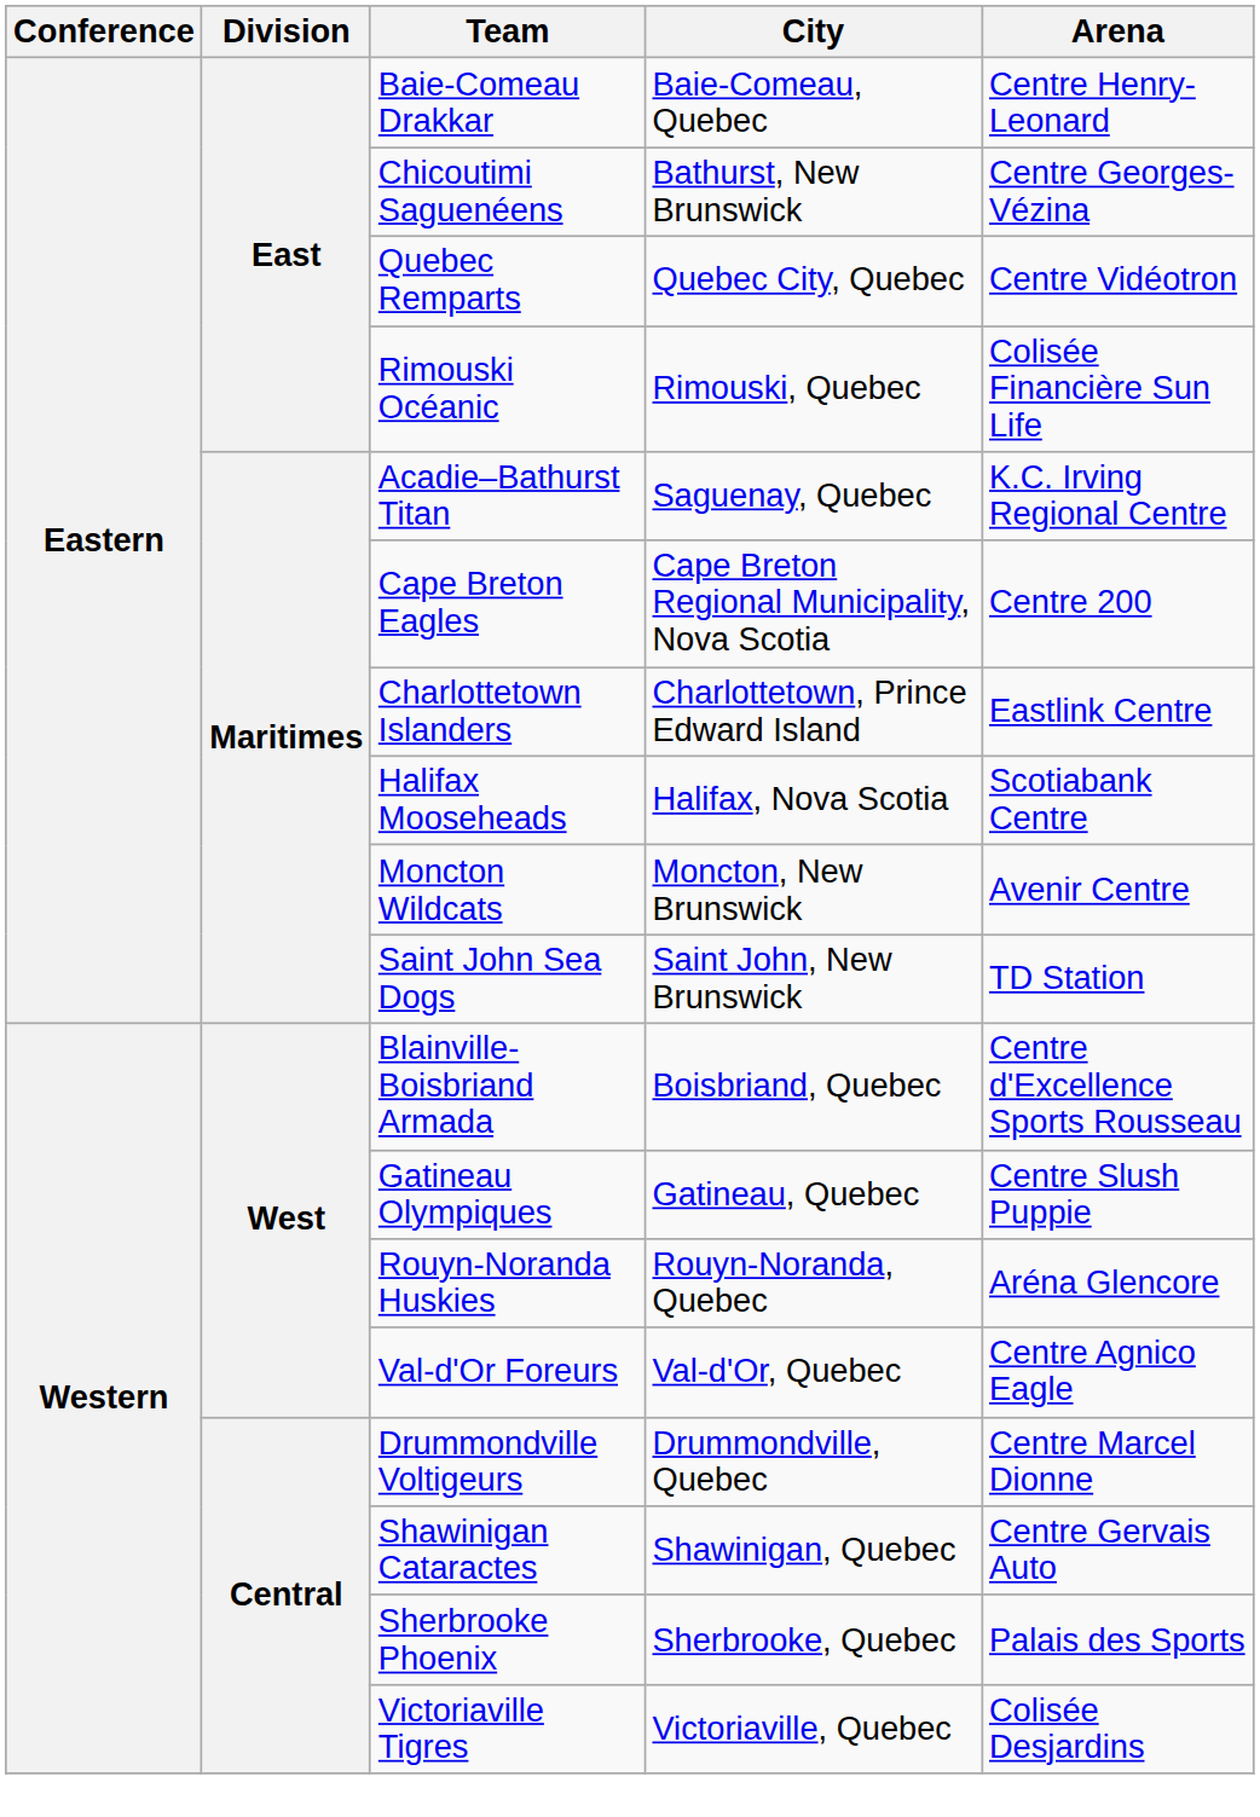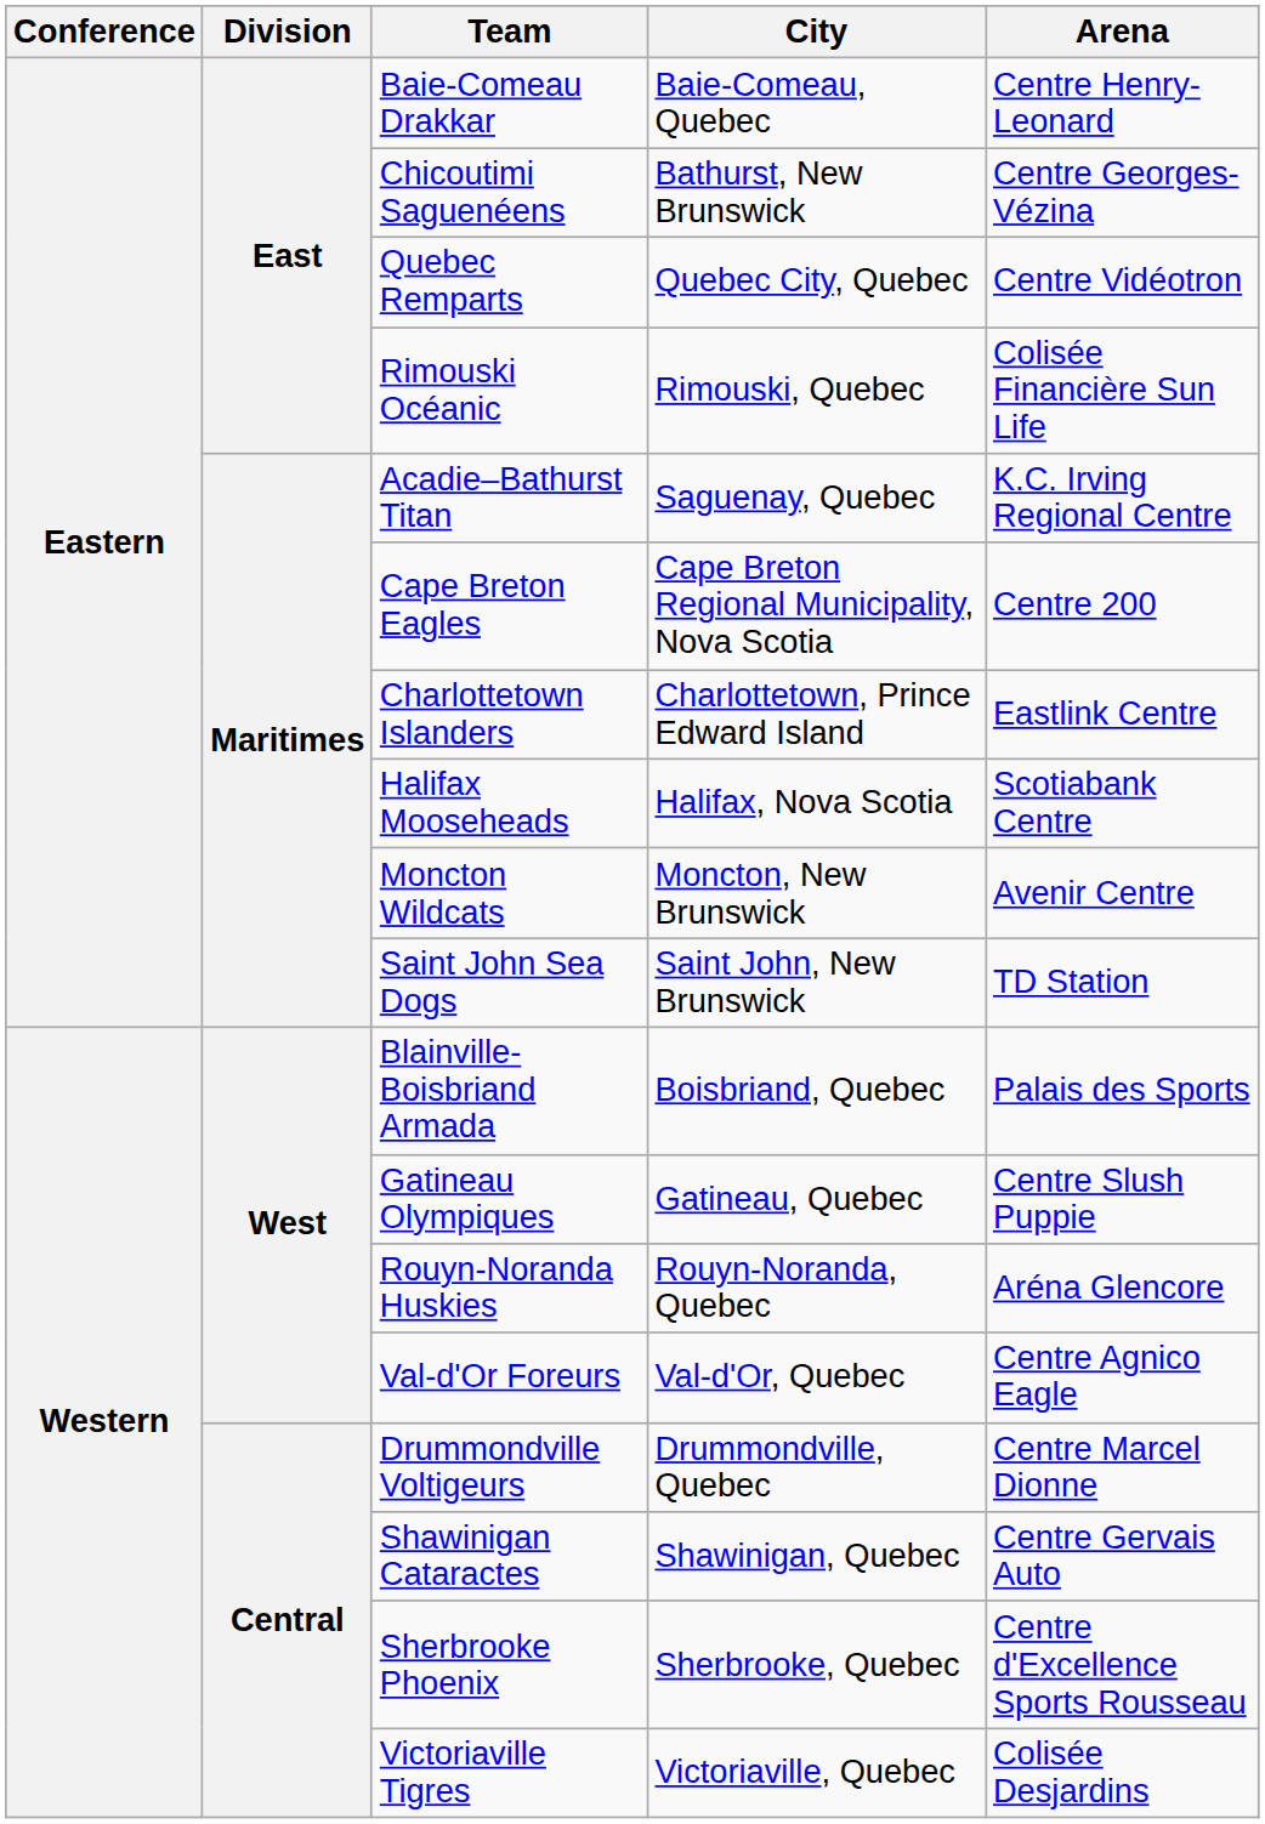Blainville-Boisbriand Armada | Arena: Centre d'Excellence Sports Rousseau -> Palais des Sports
Sherbrooke Phoenix | Arena: Palais des Sports -> Centre d'Excellence Sports Rousseau
